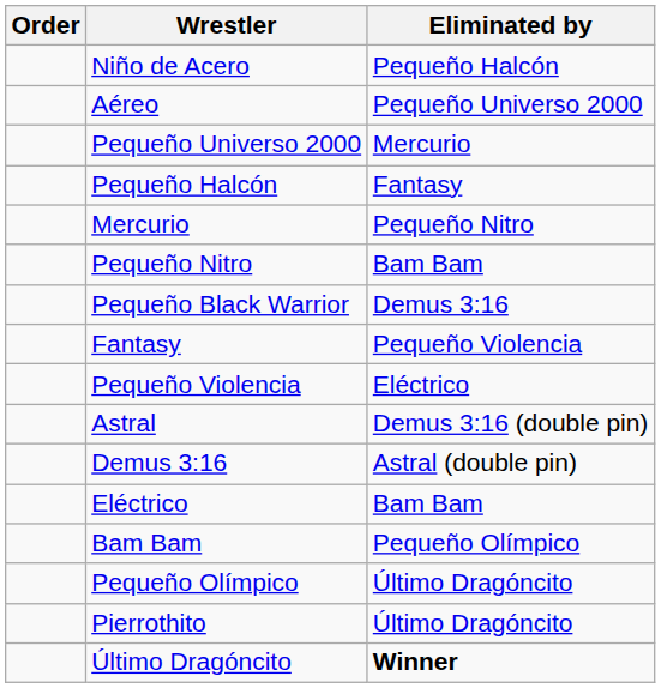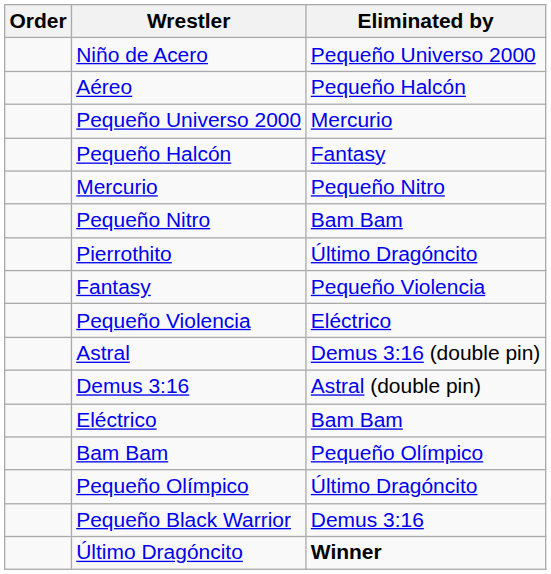Niño de Acero | Eliminated by: Pequeño Halcón -> Pequeño Universo 2000
Aéreo | Eliminated by: Pequeño Universo 2000 -> Pequeño Halcón
rows swapped: Pequeño Black Warrior <-> Pierrothito
